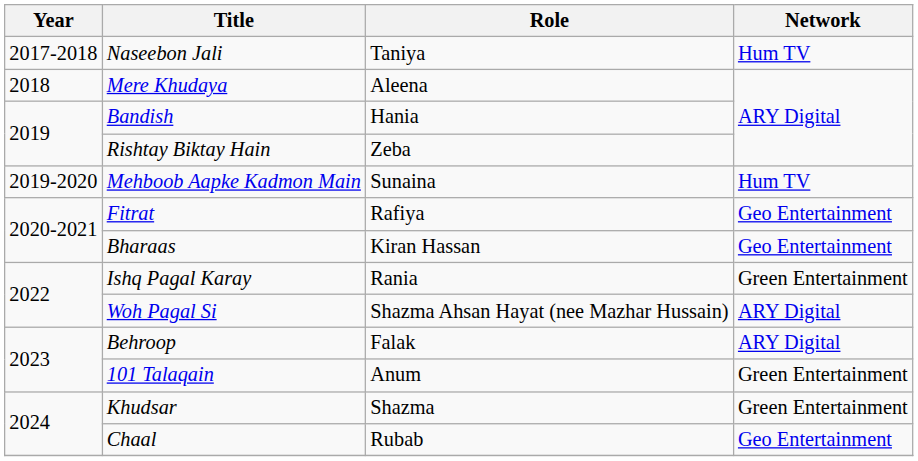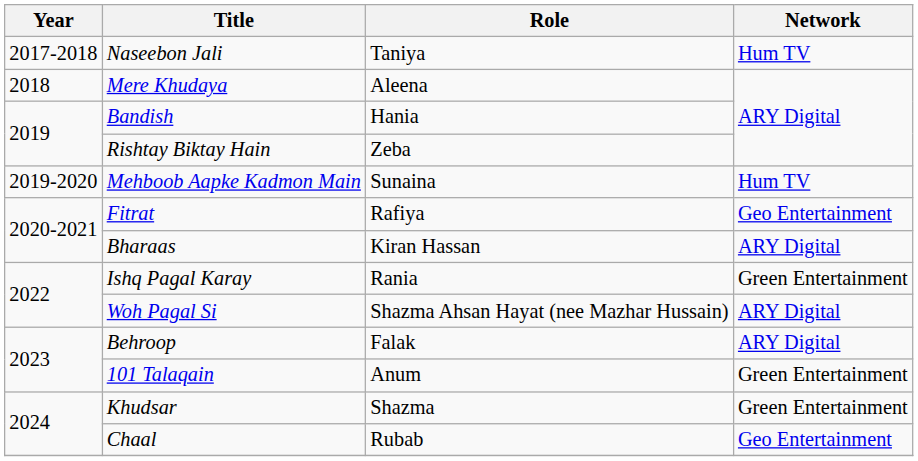Bharaas | Network: Geo Entertainment -> ARY Digital
